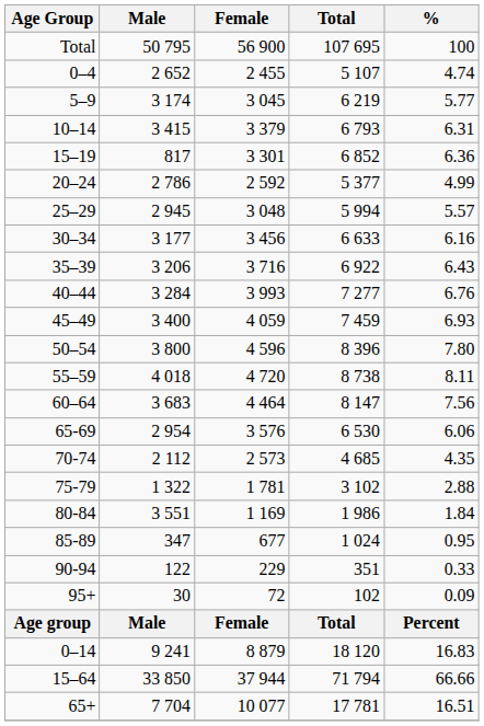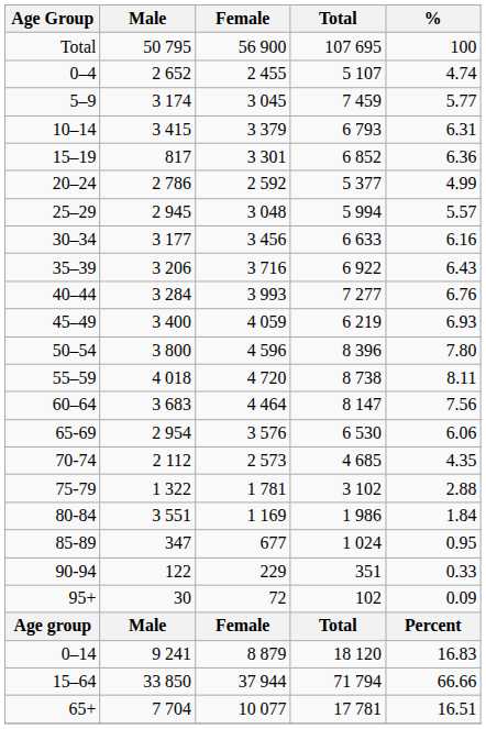5–9 | Total: 6 219 -> 7 459
45–49 | Total: 7 459 -> 6 219
